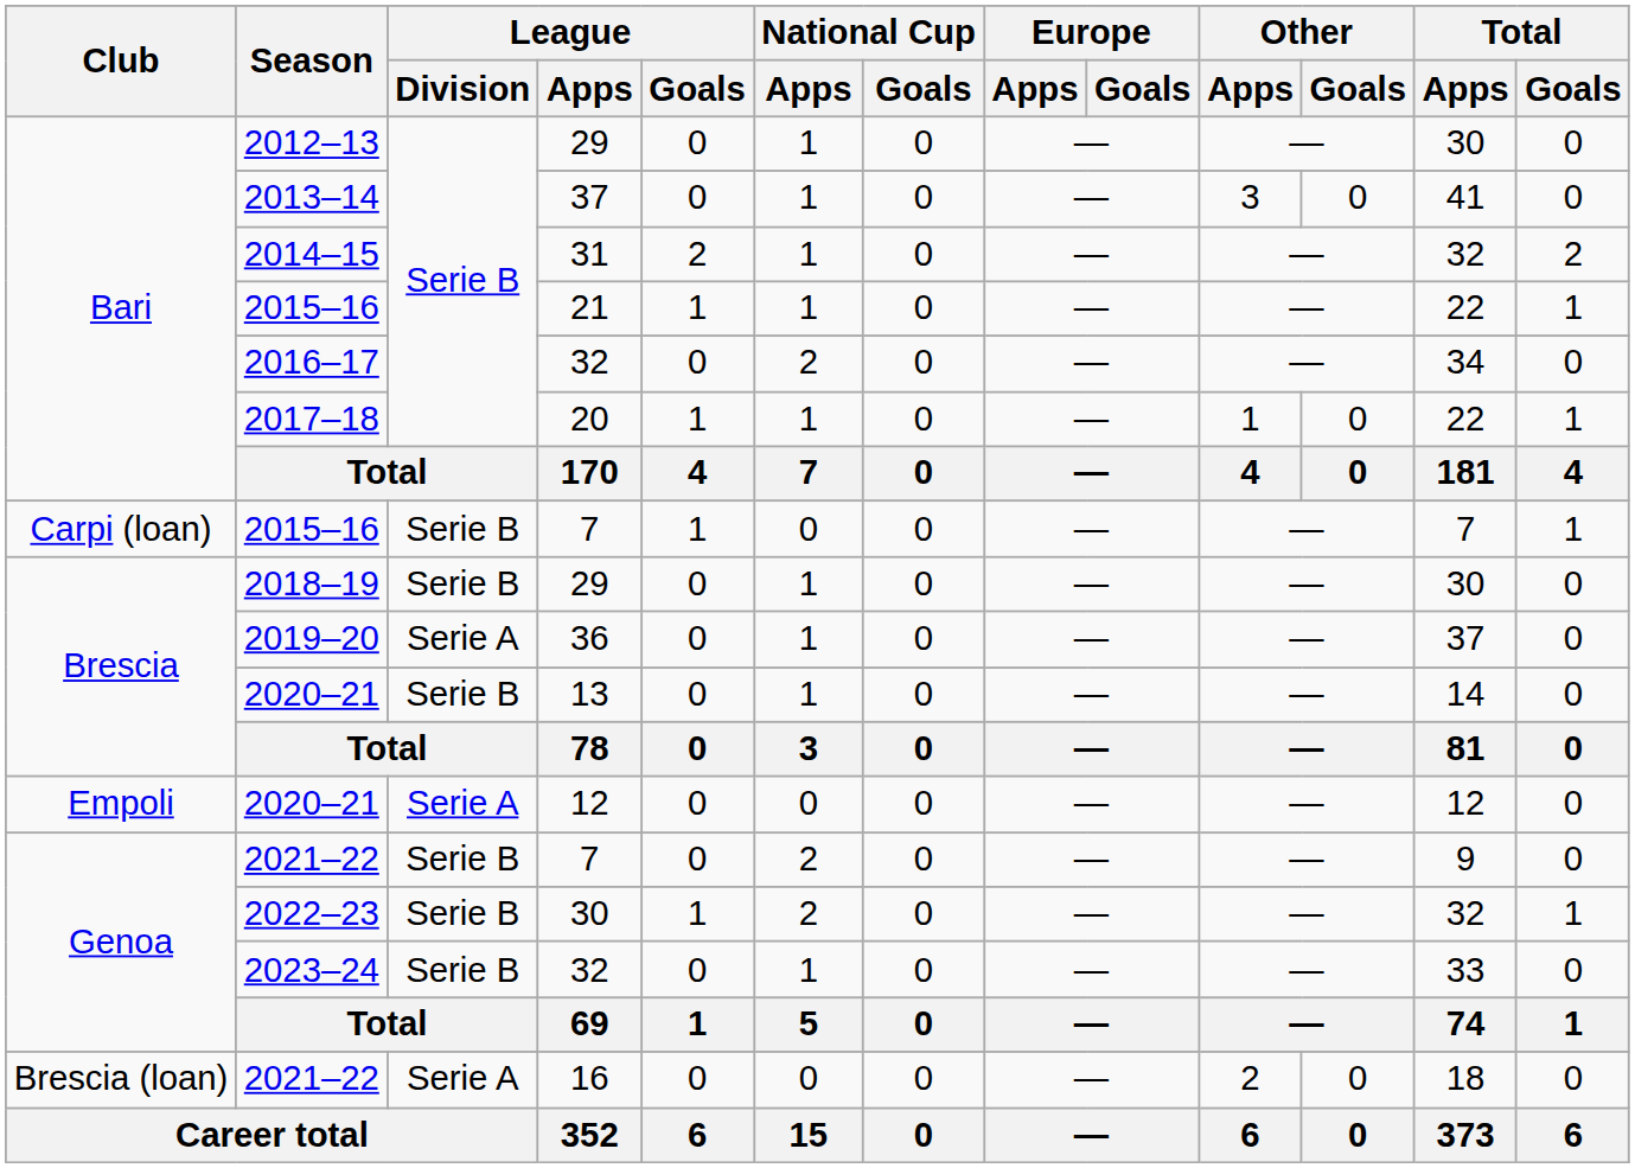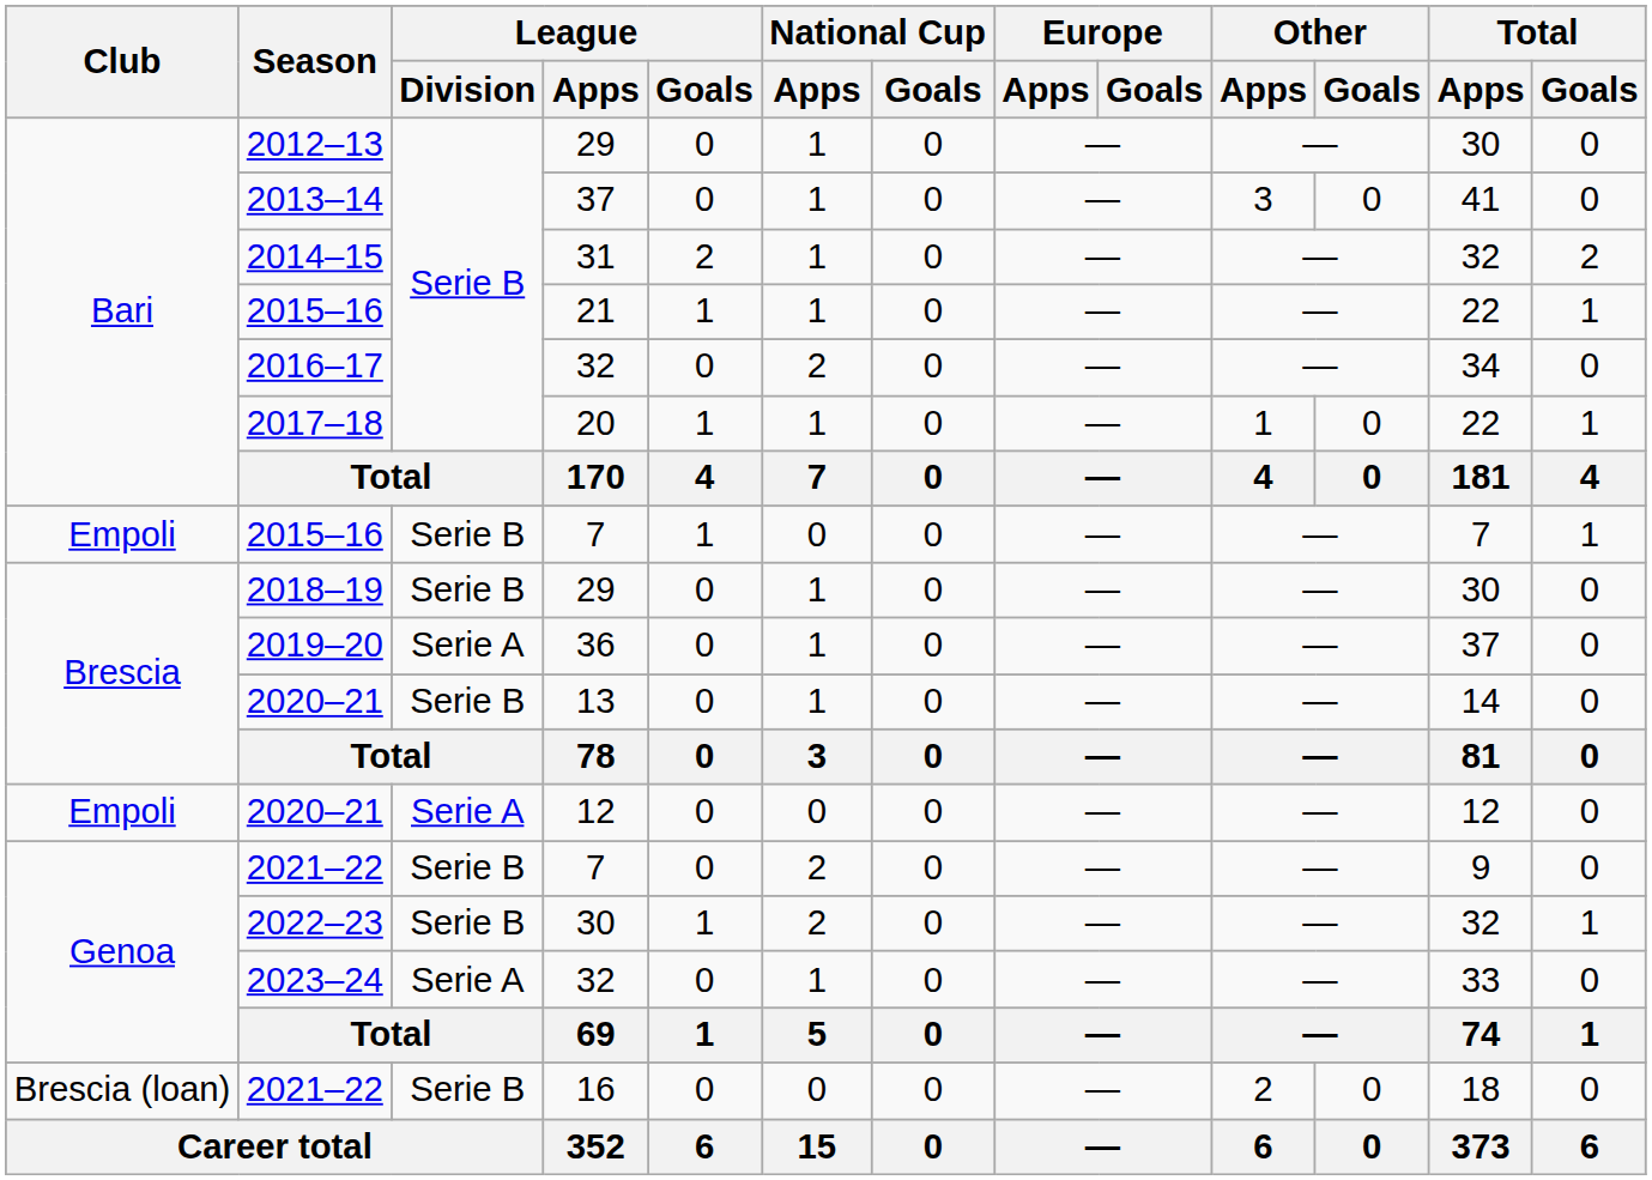2015–16 / 7 | Club: Carpi (loan) -> Empoli
2023–24 | League / Division: Serie B -> Serie A
2021–22 / 16 | League / Division: Serie A -> Serie B
